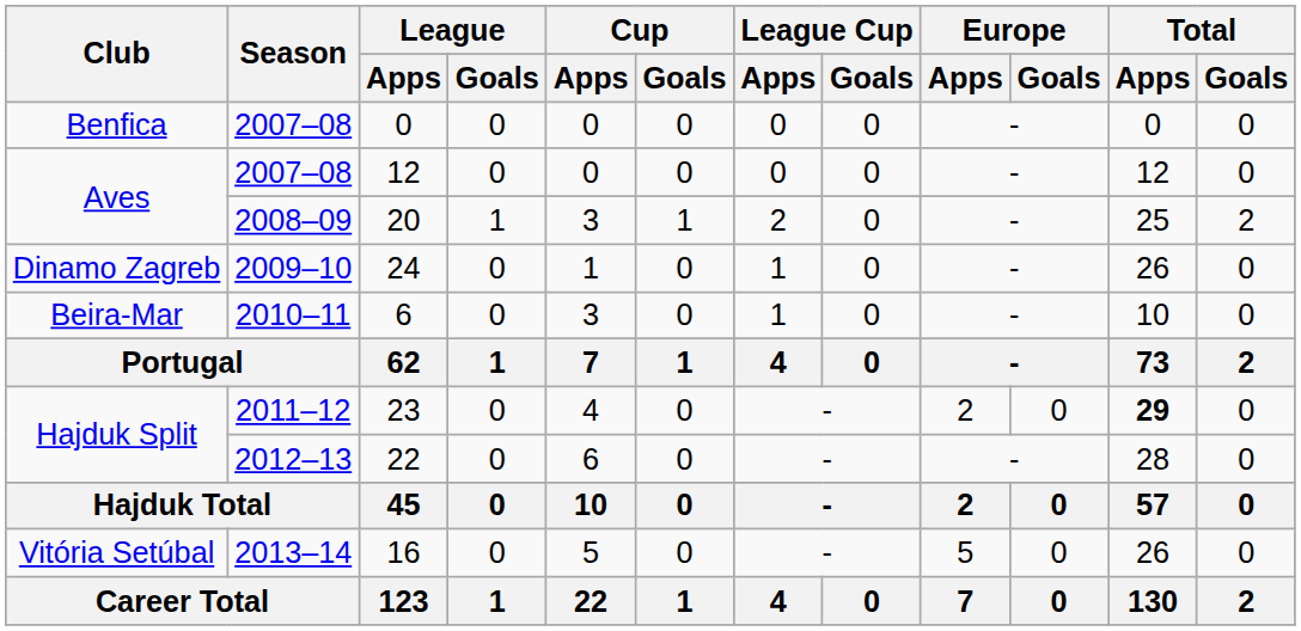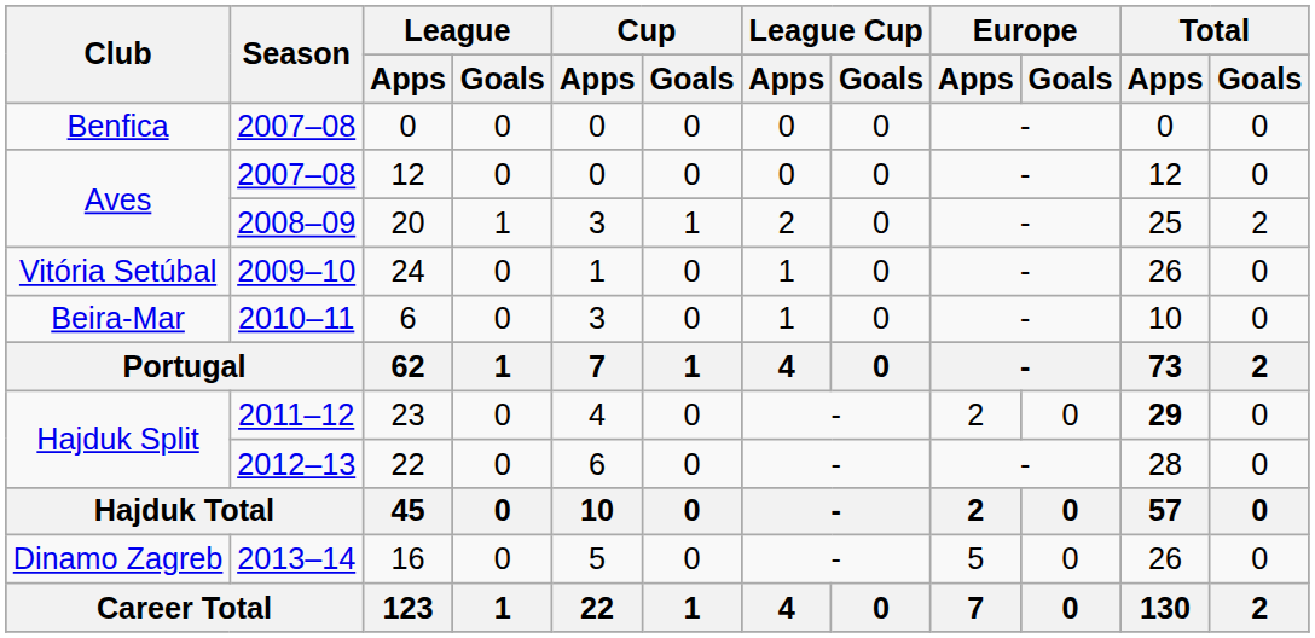24 | Club: Dinamo Zagreb -> Vitória Setúbal
16 | Club: Vitória Setúbal -> Dinamo Zagreb
